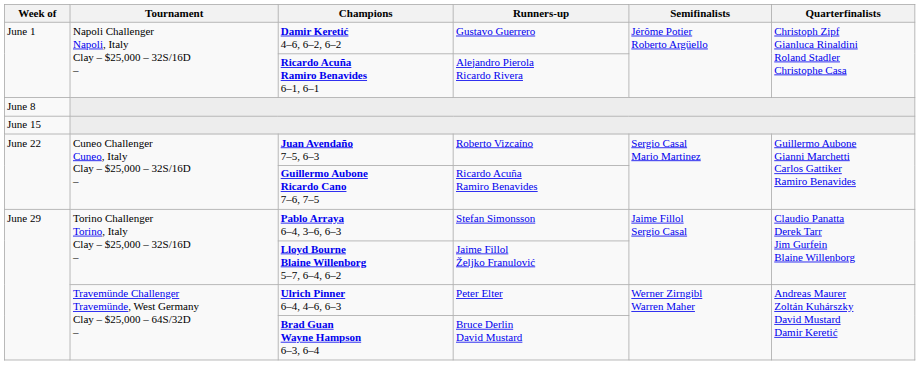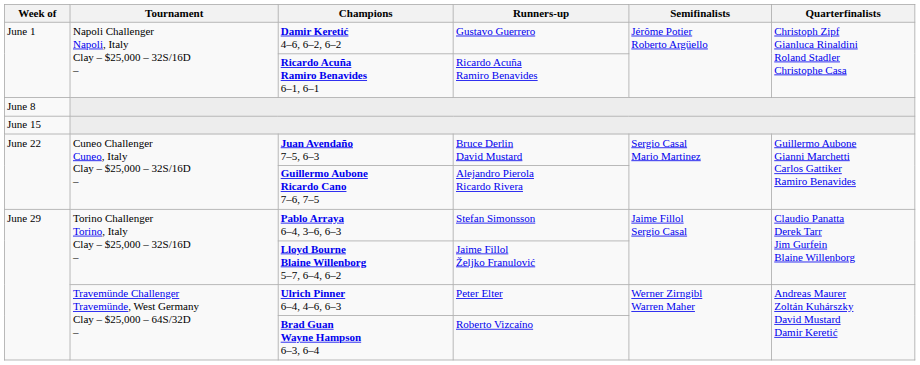Ricardo Acuña Ramiro Benavides 6–1, 6–1 | Runners-up: Alejandro Pierola Ricardo Rivera -> Ricardo Acuña Ramiro Benavides
Juan Avendaño 7–5, 6–3 | Runners-up: Roberto Vizcaíno -> Bruce Derlin David Mustard
Guillermo Aubone Ricardo Cano 7–6, 7–5 | Runners-up: Ricardo Acuña Ramiro Benavides -> Alejandro Pierola Ricardo Rivera
Brad Guan Wayne Hampson 6–3, 6–4 | Runners-up: Bruce Derlin David Mustard -> Roberto Vizcaíno
